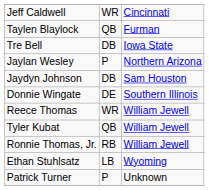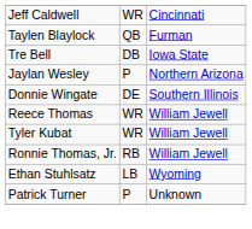- row: Jaydyn Johnson | DB | Sam Houston
Tyler Kubat | column 2: QB -> WR
